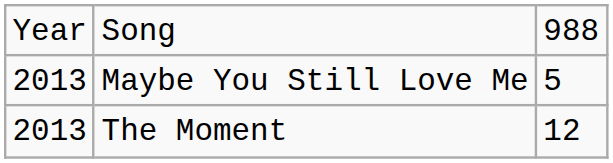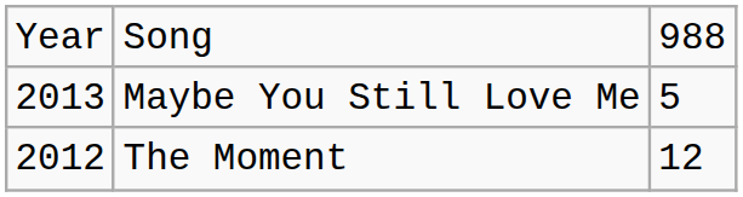The Moment | column 1: 2013 -> 2012
